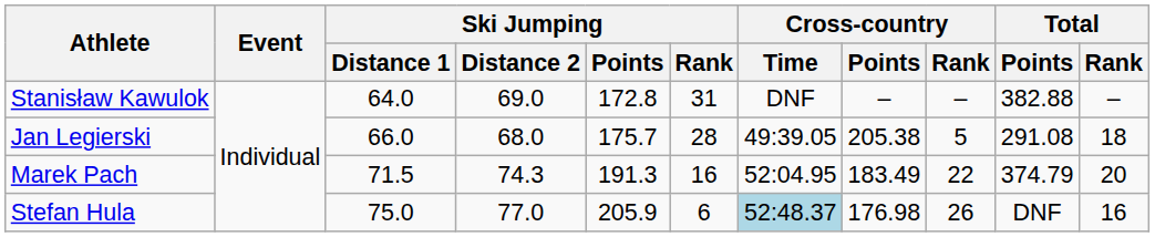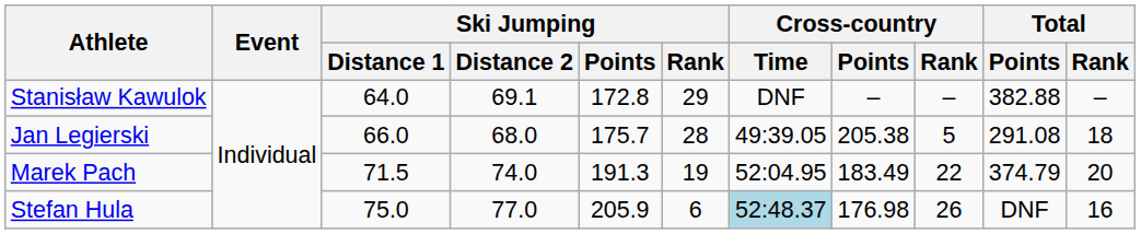Stanisław Kawulok | Ski Jumping / Distance 2: 69.0 -> 69.1
Stanisław Kawulok | Ski Jumping / Rank: 31 -> 29
Marek Pach | Ski Jumping / Distance 2: 74.3 -> 74.0
Marek Pach | Ski Jumping / Rank: 16 -> 19
